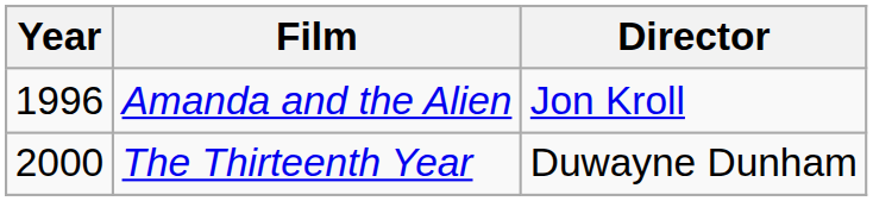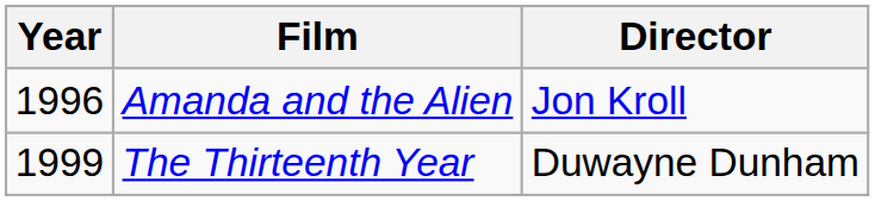The Thirteenth Year | Year: 2000 -> 1999
